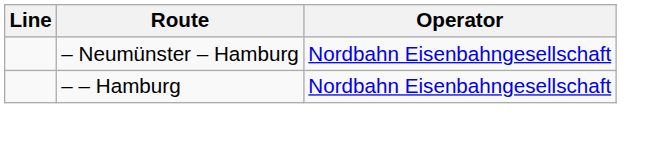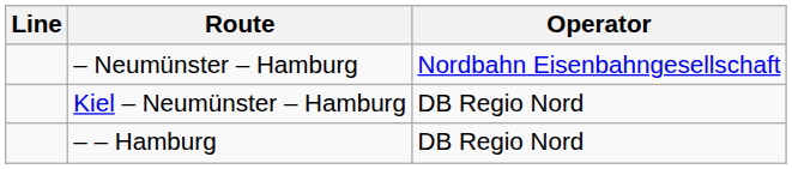+ row: Kiel – Neumünster – Hamburg | DB Regio Nord
– – Hamburg | Operator: Nordbahn Eisenbahngesellschaft -> DB Regio Nord
